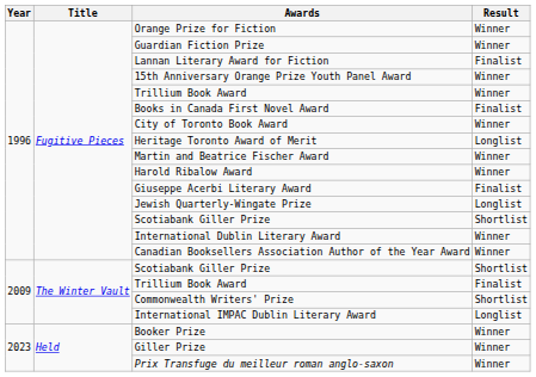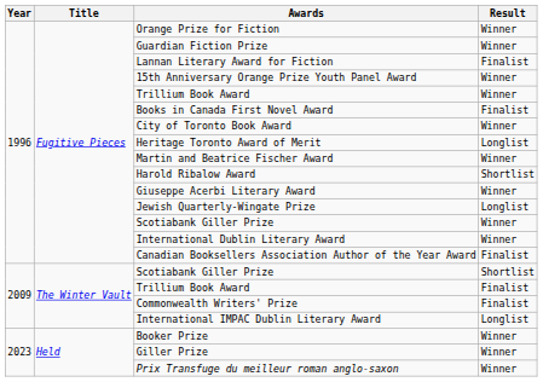Harold Ribalow Award | Result: Winner -> Shortlist
Giuseppe Acerbi Literary Award | Result: Finalist -> Winner
1996 / Scotiabank Giller Prize | Result: Shortlist -> Winner
Canadian Booksellers Association Author of the Year Award | Result: Winner -> Finalist
Commonwealth Writers' Prize | Result: Shortlist -> Finalist
